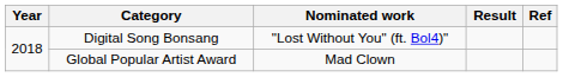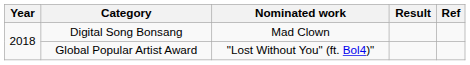Digital Song Bonsang | Nominated work: "Lost Without You" (ft. Bol4)" -> Mad Clown
Global Popular Artist Award | Nominated work: Mad Clown -> "Lost Without You" (ft. Bol4)"
